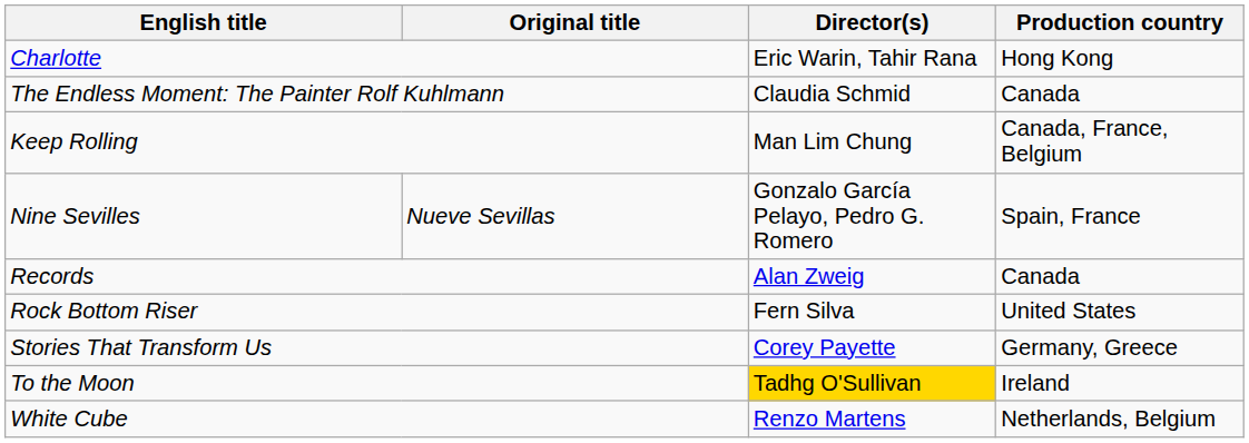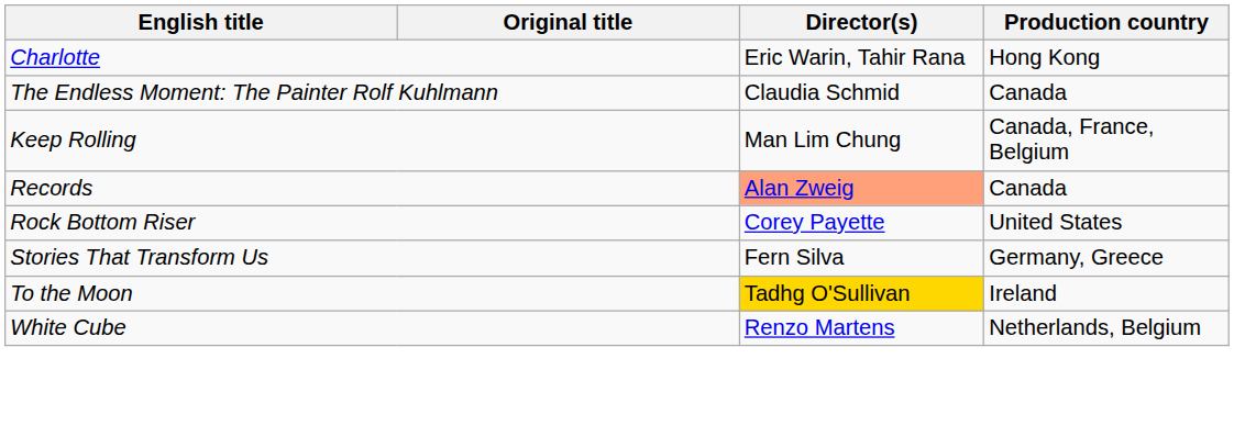- row: Nine Sevilles | Nueve Sevillas | Gonzalo García Pelayo, Pedro G. Romero | Spain, France
Records | Director(s): no background -> lightsalmon background
Rock Bottom Riser | Director(s): Fern Silva -> Corey Payette
Stories That Transform Us | Director(s): Corey Payette -> Fern Silva
